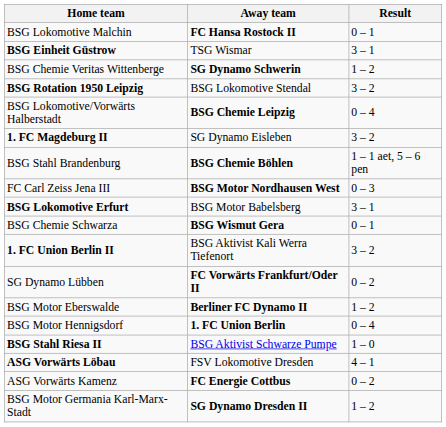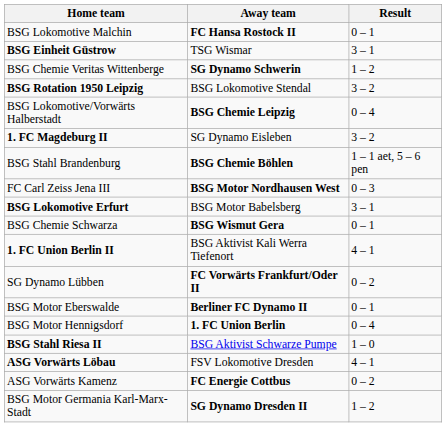1. FC Union Berlin II | Result: 3 – 2 -> 4 – 1
BSG Motor Eberswalde | Result: 1 – 2 -> 0 – 1
